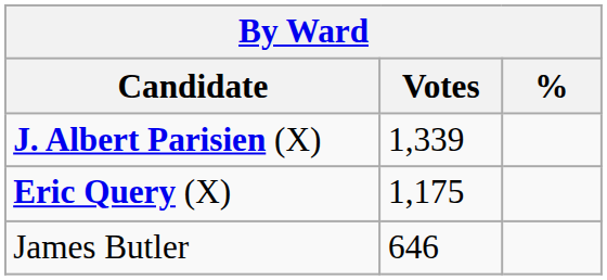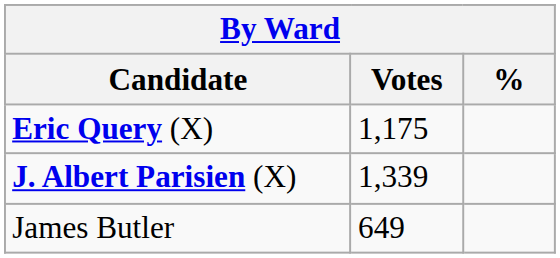rows swapped: J. Albert Parisien (X) <-> Eric Query (X)
James Butler | Votes: 646 -> 649
